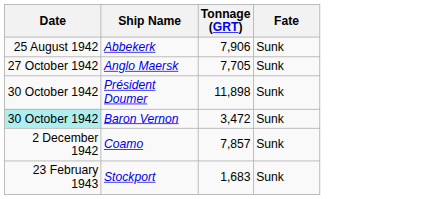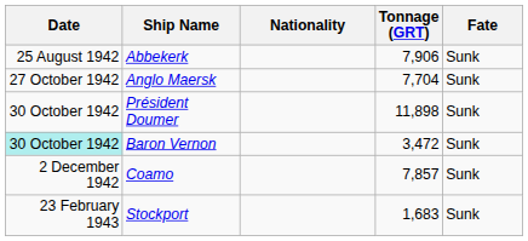+ column: Nationality
Anglo Maersk | Tonnage (GRT): 7,705 -> 7,704
